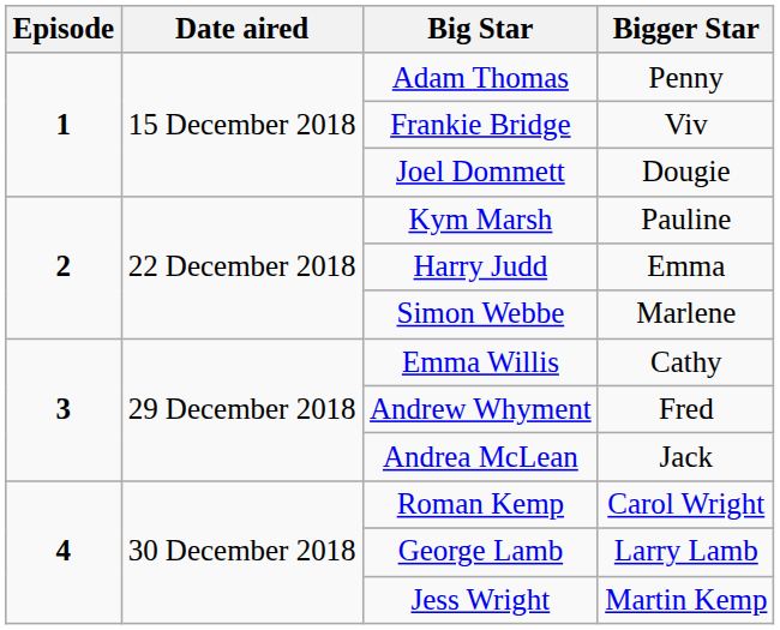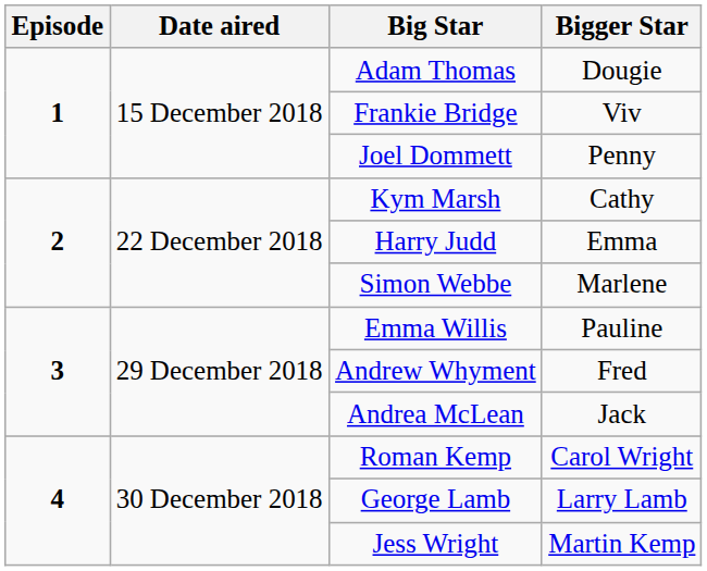Adam Thomas | Bigger Star: Penny -> Dougie
Joel Dommett | Bigger Star: Dougie -> Penny
Kym Marsh | Bigger Star: Pauline -> Cathy
Emma Willis | Bigger Star: Cathy -> Pauline
